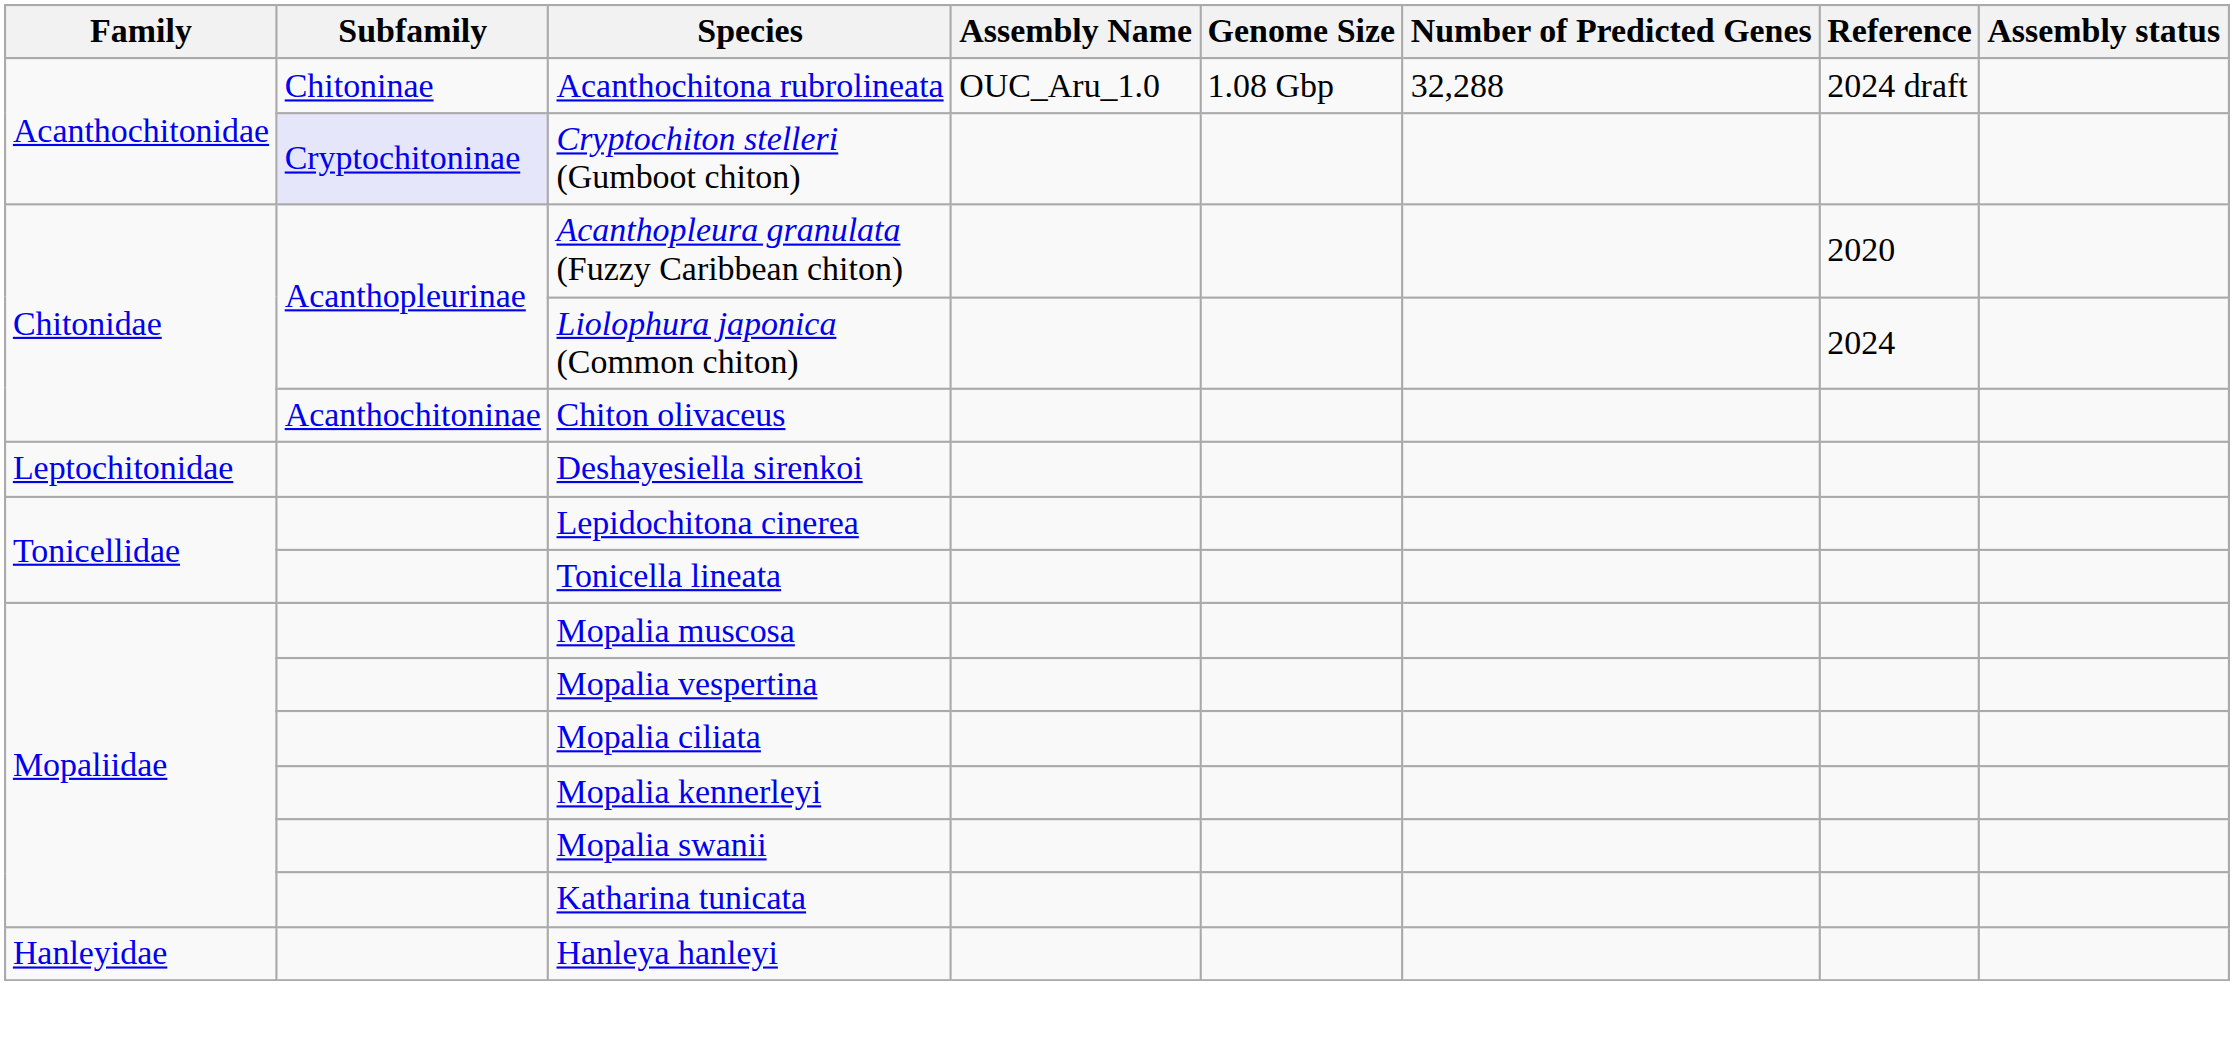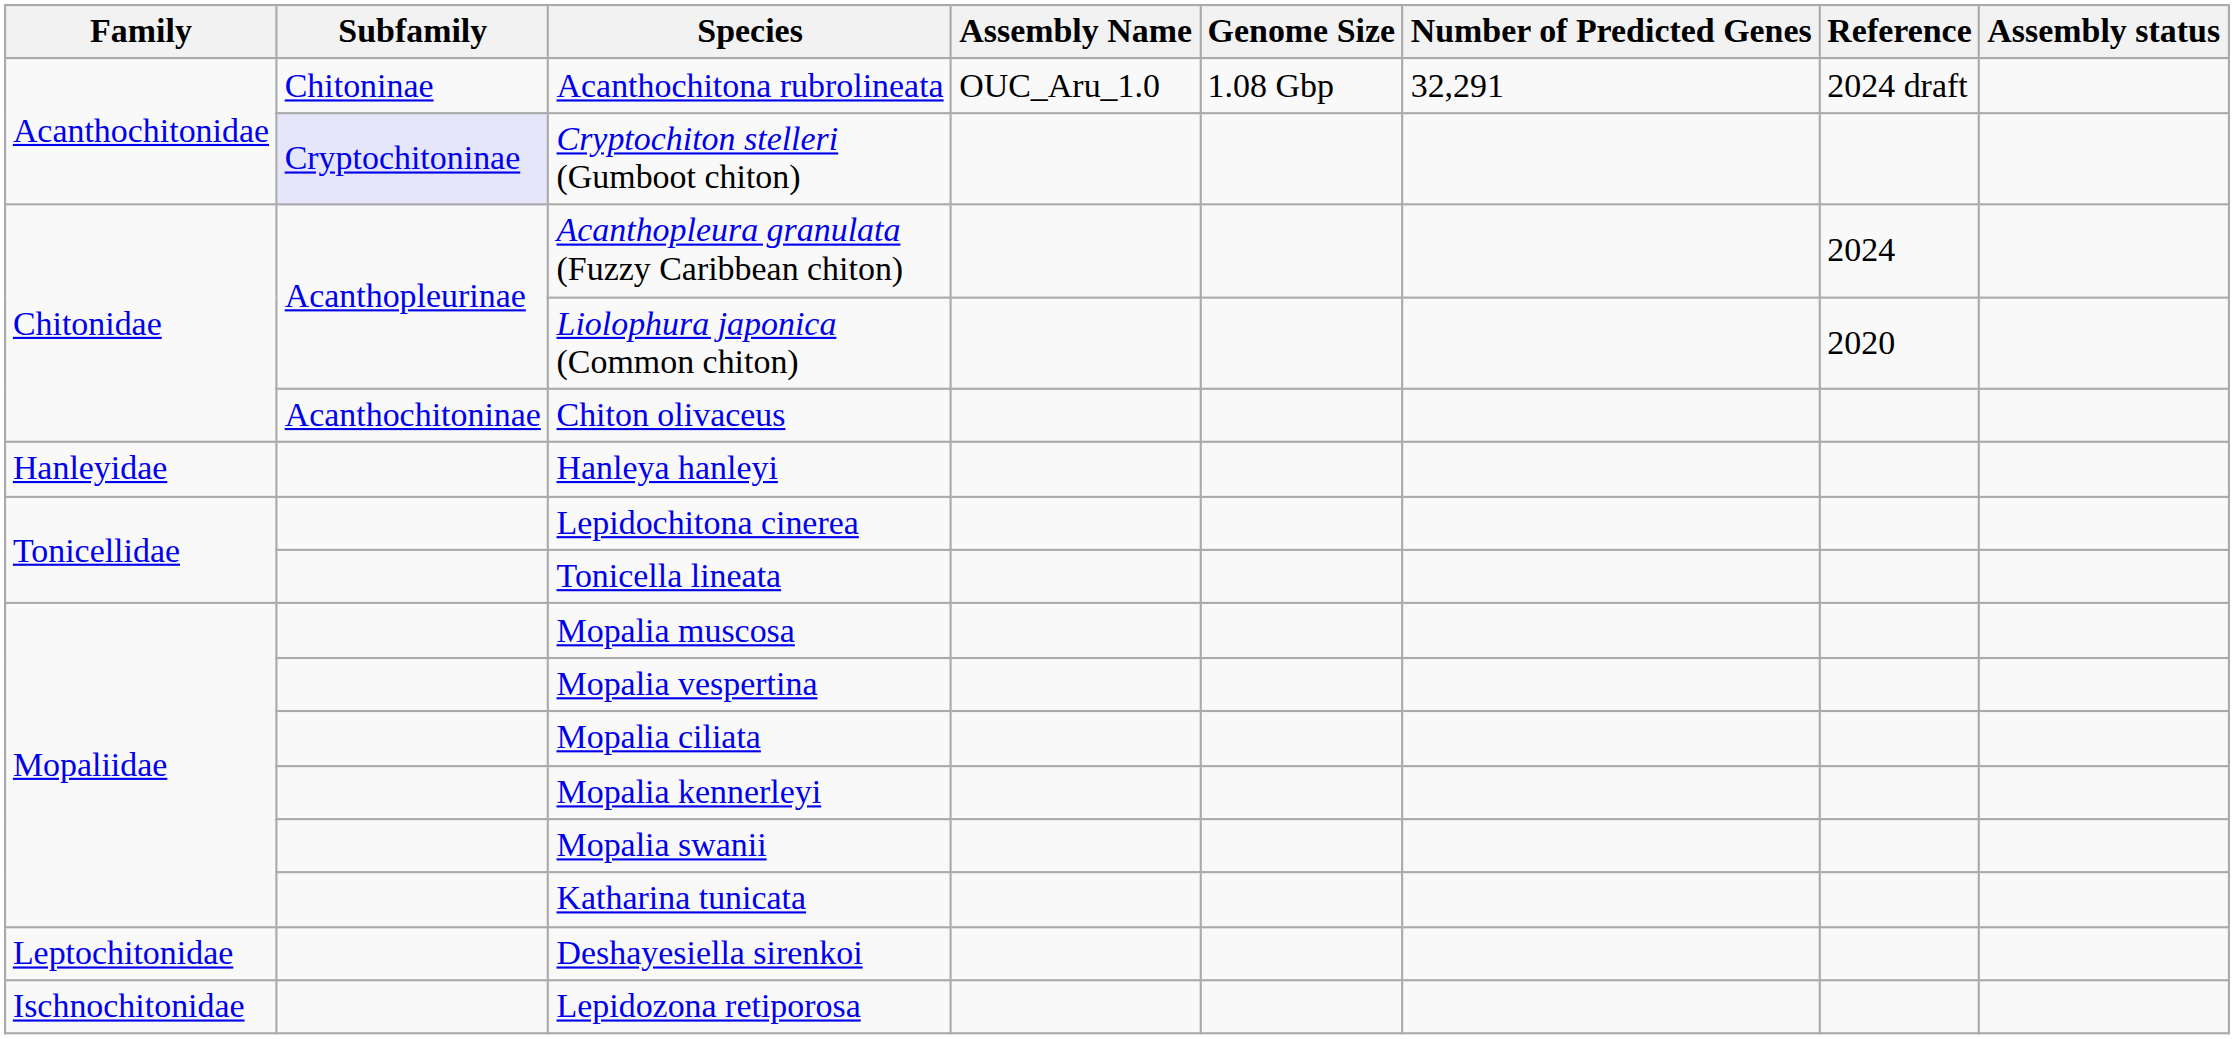Acanthochitona rubrolineata | Number of Predicted Genes: 32,288 -> 32,291
Acanthopleura granulata (Fuzzy Caribbean chiton) | Reference: 2020 -> 2024
Liolophura japonica (Common chiton) | Reference: 2024 -> 2020
rows swapped: Deshayesiella sirenkoi <-> Hanleya hanleyi
+ row: Ischnochitonidae | Lepidozona retiporosa
